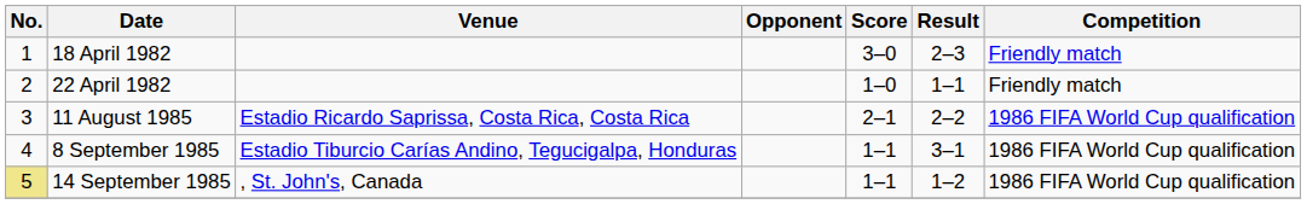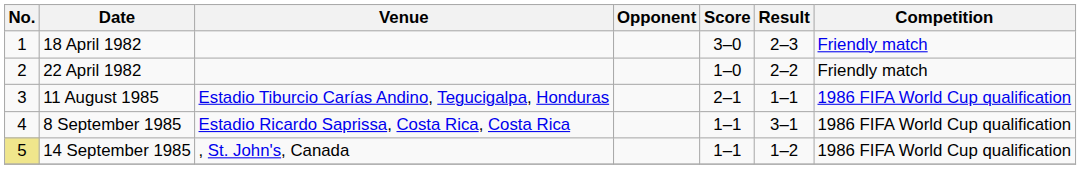22 April 1982 | Result: 1–1 -> 2–2
11 August 1985 | Venue: Estadio Ricardo Saprissa, Costa Rica, Costa Rica -> Estadio Tiburcio Carías Andino, Tegucigalpa, Honduras
11 August 1985 | Result: 2–2 -> 1–1
8 September 1985 | Venue: Estadio Tiburcio Carías Andino, Tegucigalpa, Honduras -> Estadio Ricardo Saprissa, Costa Rica, Costa Rica
